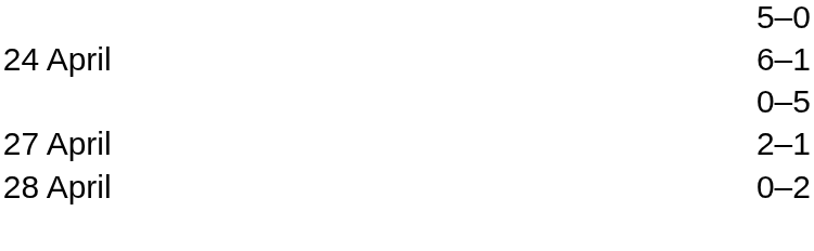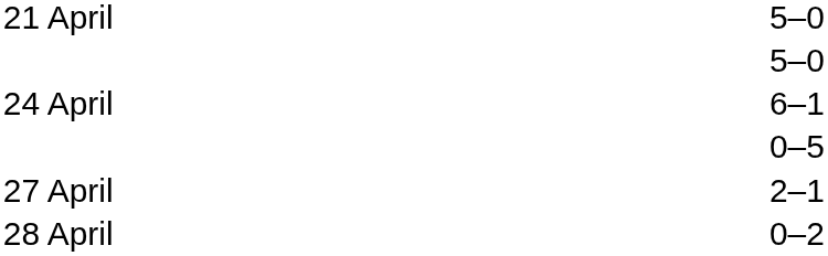+ row: 21 April | 5–0
